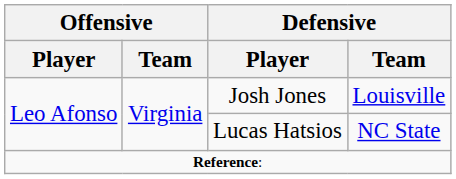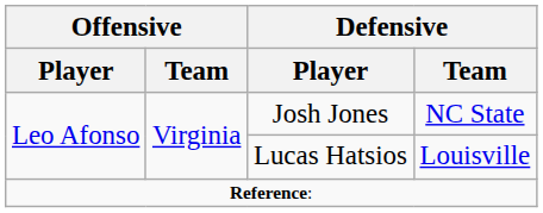Josh Jones | Defensive / Team: Louisville -> NC State
Lucas Hatsios | Defensive / Team: NC State -> Louisville
